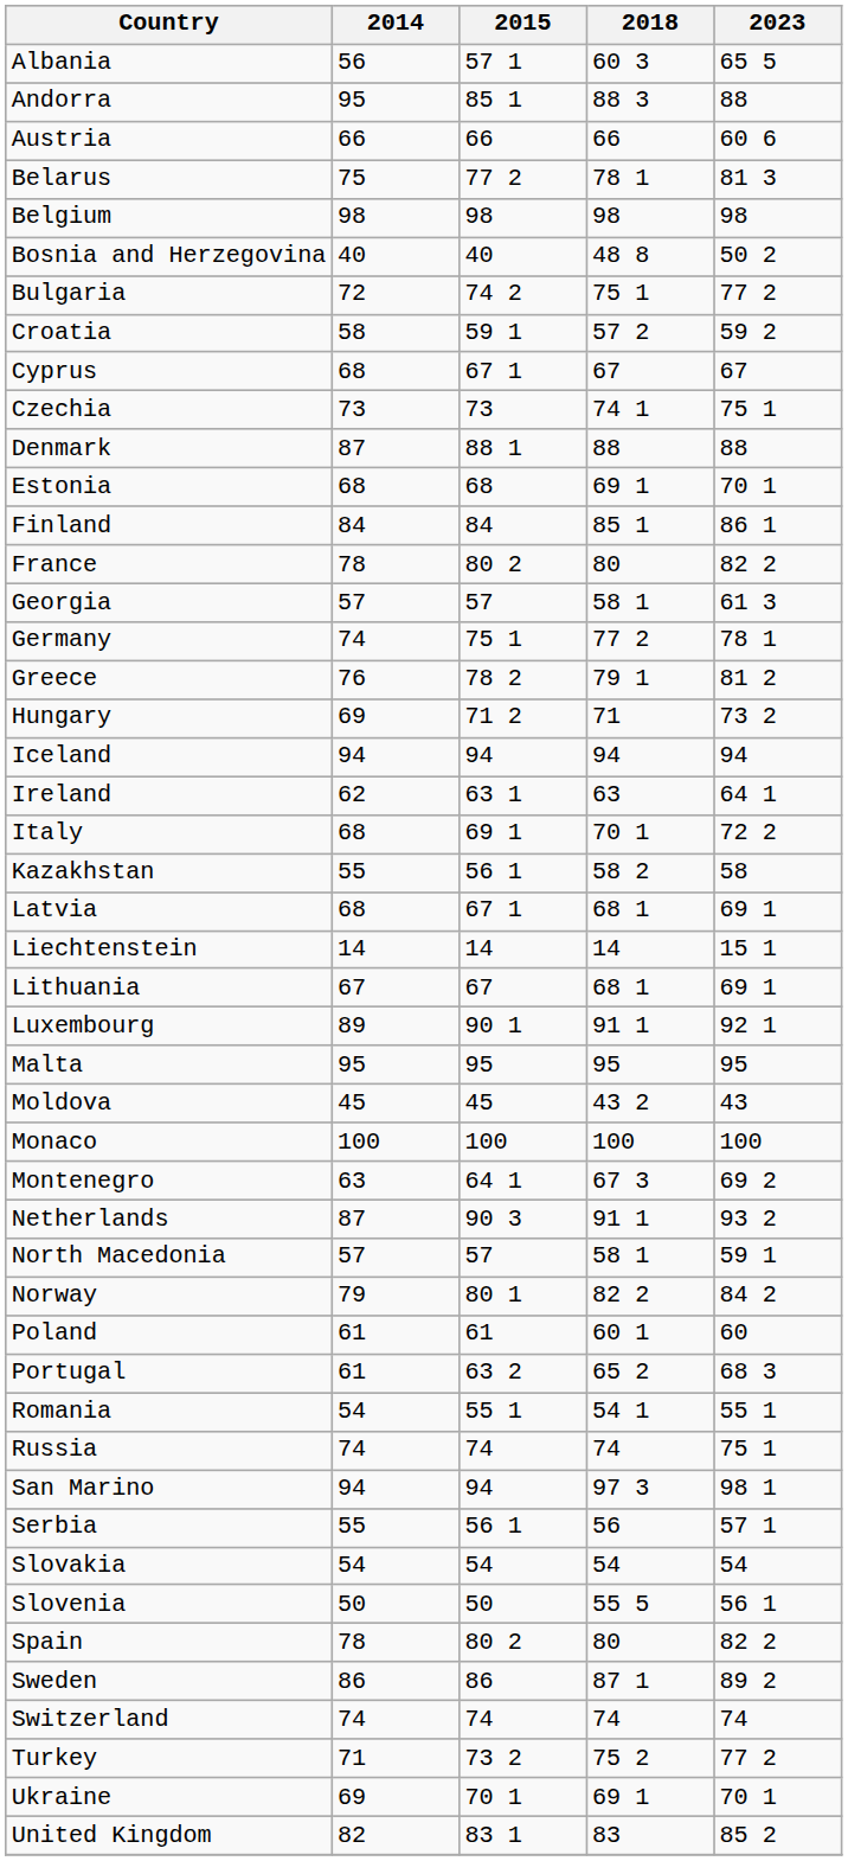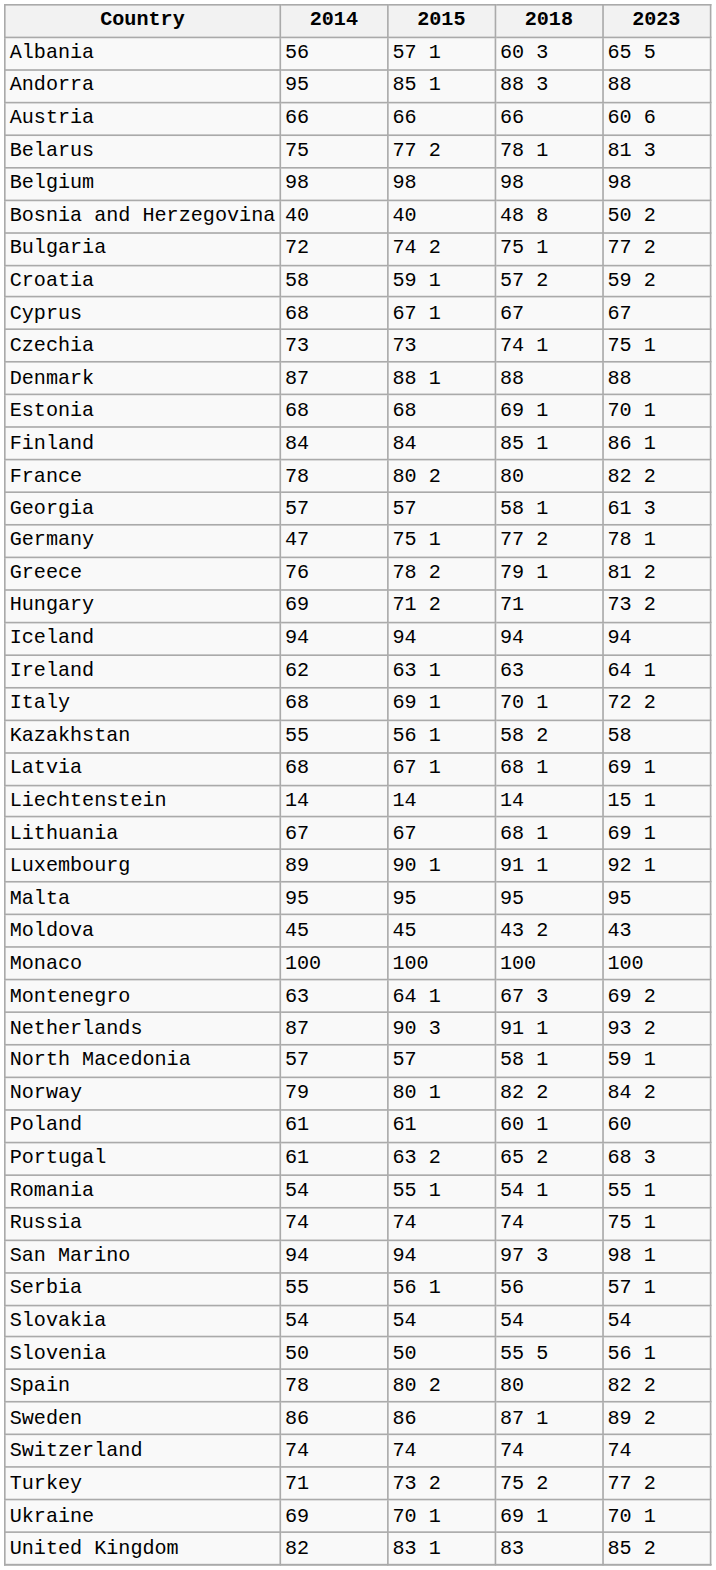Germany | 2014: 74 -> 47
